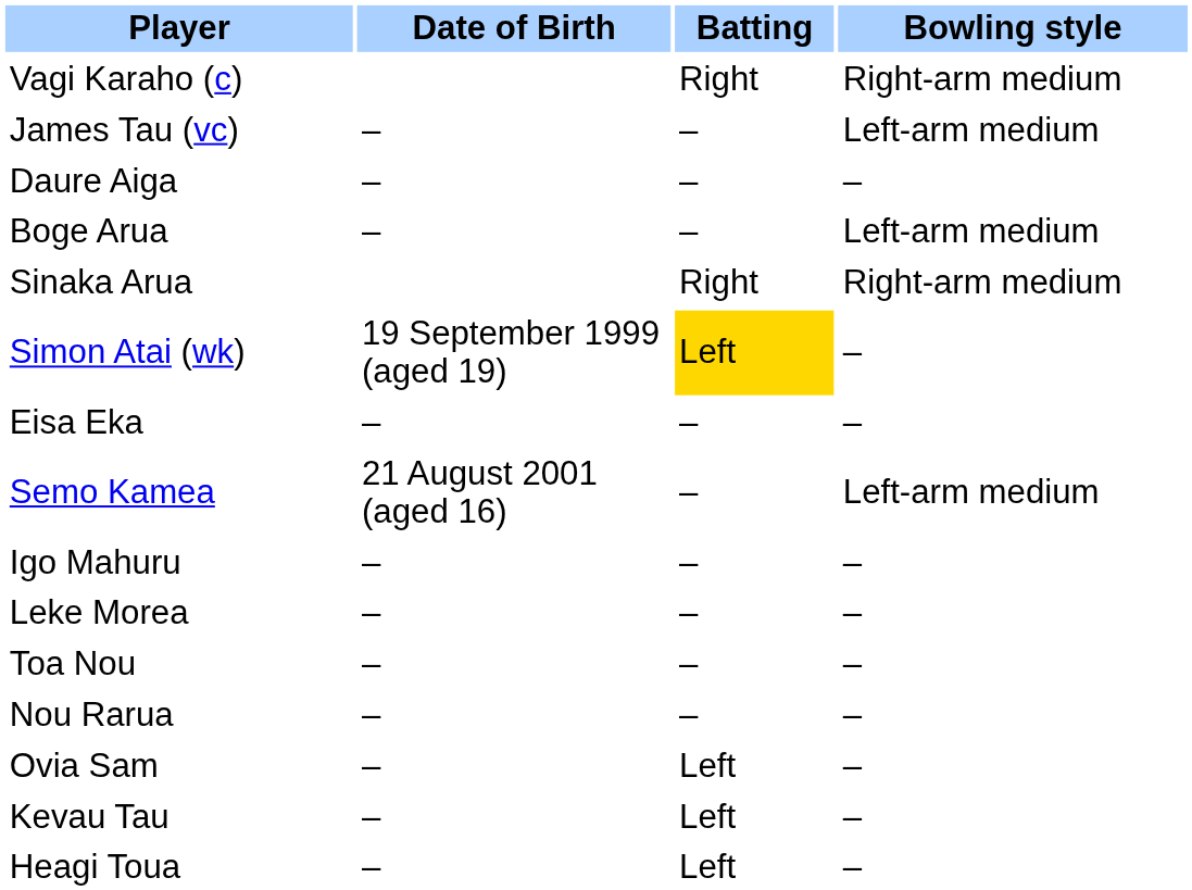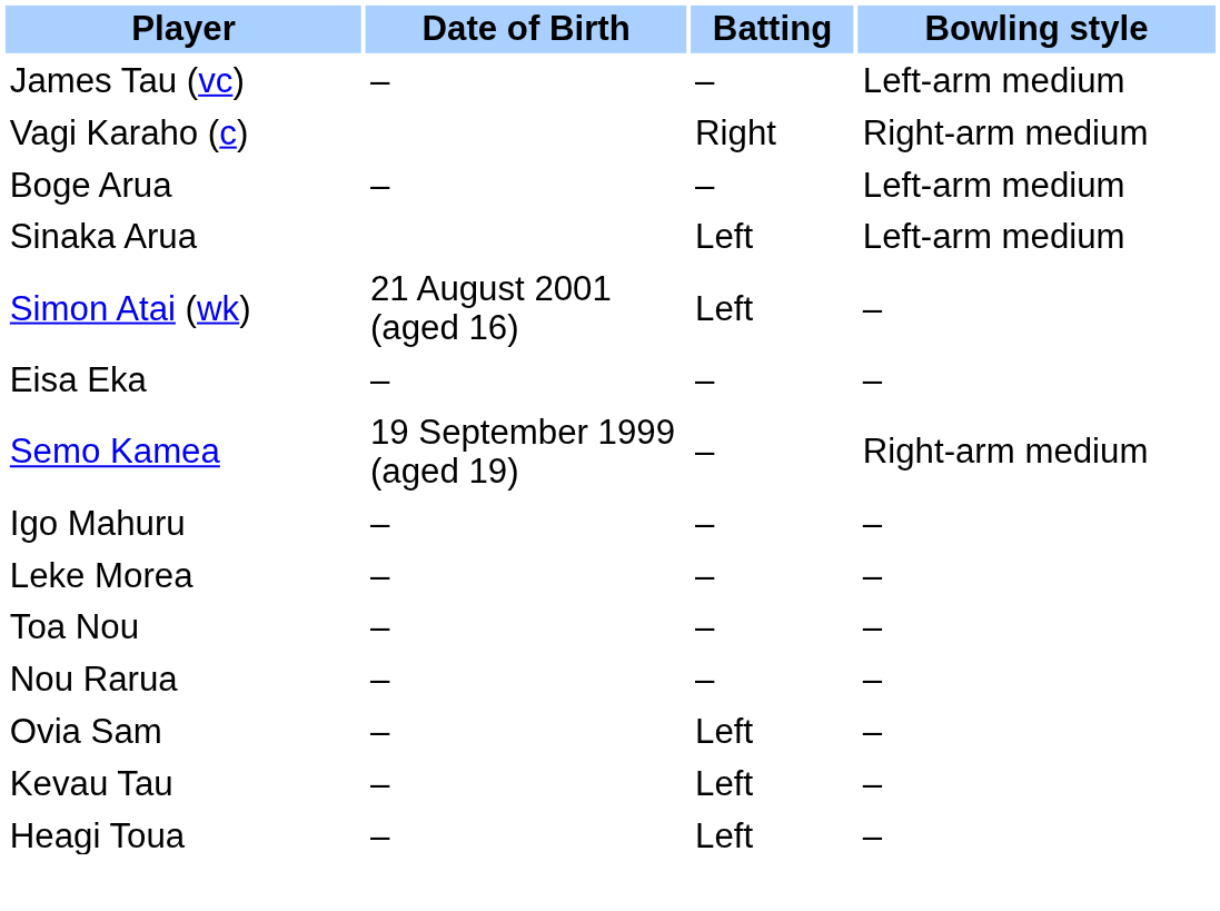rows swapped: Vagi Karaho (c) <-> James Tau (vc)
- row: Daure Aiga | – | – | –
Sinaka Arua | Batting: Right -> Left
Sinaka Arua | Bowling style: Right-arm medium -> Left-arm medium
Simon Atai (wk) | Date of Birth: 19 September 1999 (aged 19) -> 21 August 2001 (aged 16)
Simon Atai (wk) | Batting: gold background -> no background
Semo Kamea | Date of Birth: 21 August 2001 (aged 16) -> 19 September 1999 (aged 19)
Semo Kamea | Bowling style: Left-arm medium -> Right-arm medium
